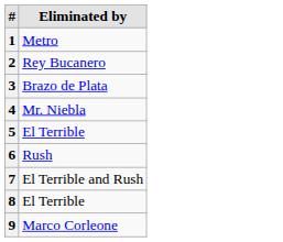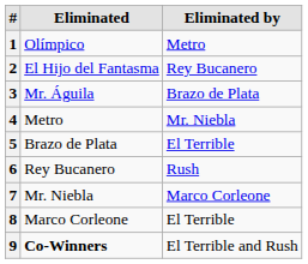+ column: Eliminated | Olímpico | El Hijo del Fantasma | Mr. Águila | Metro | Brazo de Plata | Rey Bucanero | Mr. Niebla | Marco Corleone | Co-Winners
7 | Eliminated by: El Terrible and Rush -> Marco Corleone
9 | Eliminated by: Marco Corleone -> El Terrible and Rush
